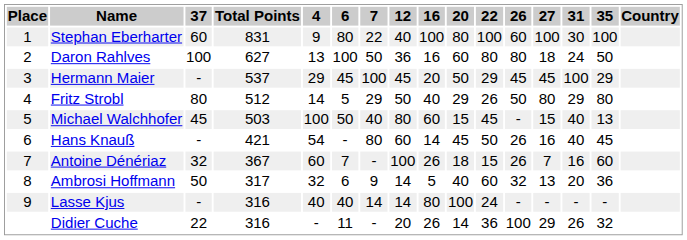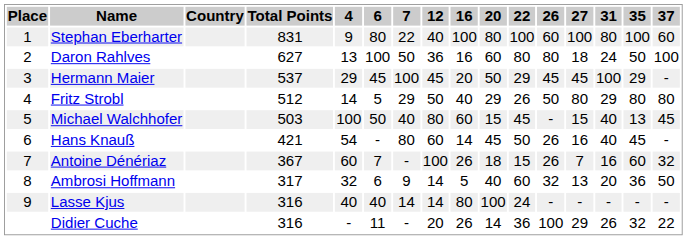columns swapped: Country <-> 37
Stephan Eberharter | 31: 30 -> 80
